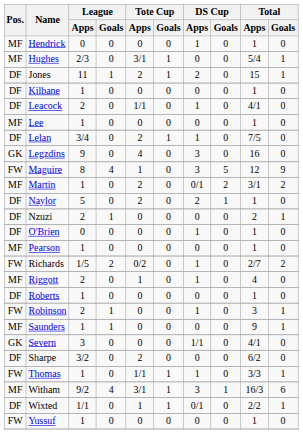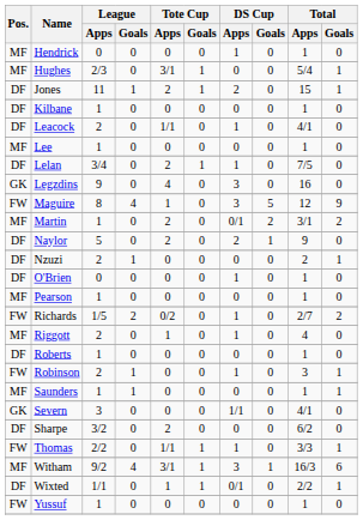Naylor | Total / Apps: 1 -> 9
Saunders | Total / Apps: 9 -> 1
Thomas | League / Apps: 1 -> 2/2
